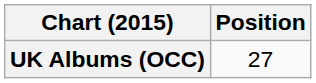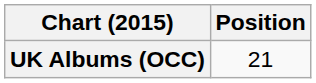UK Albums (OCC) | Position: 27 -> 21
